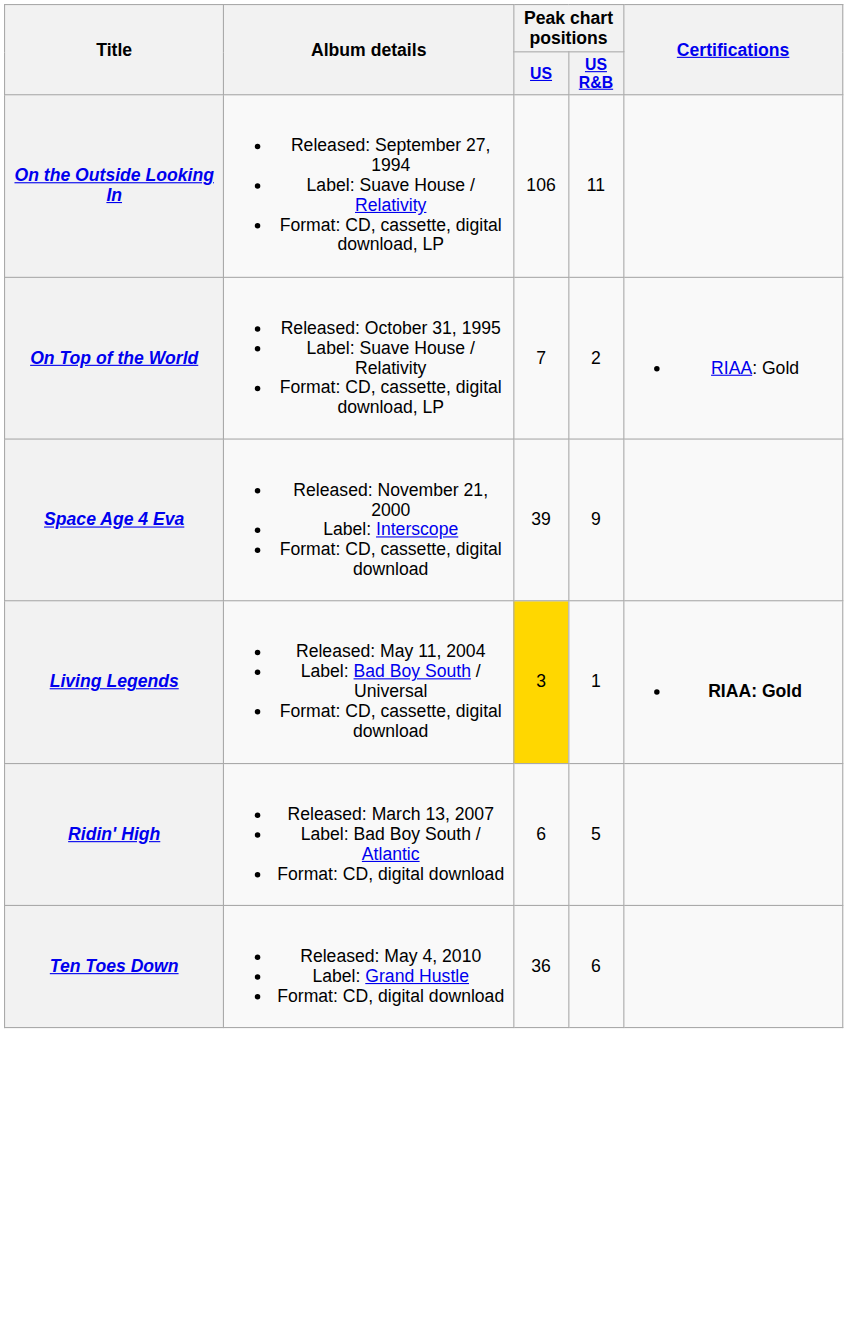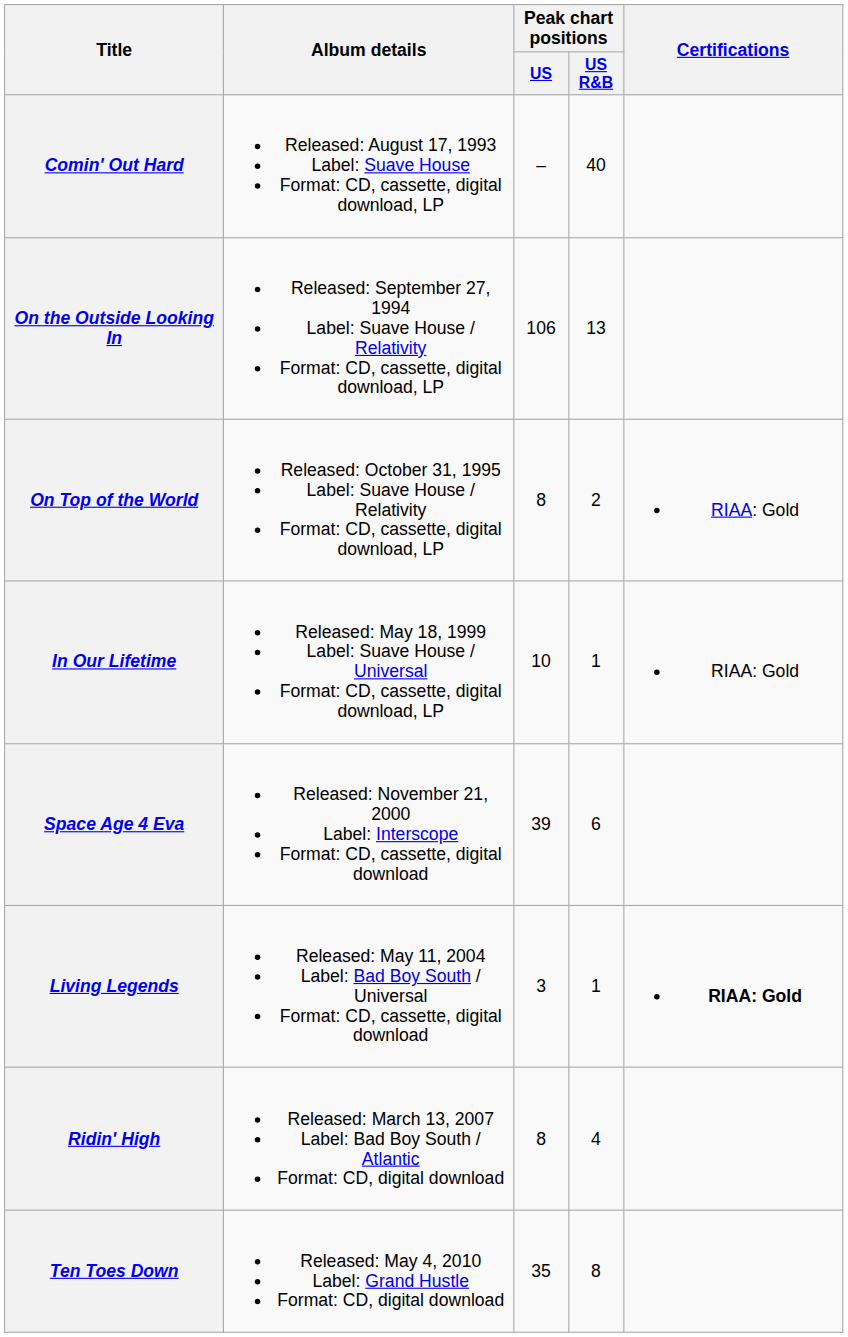+ row: Comin' Out Hard | Released: August 17, 1993 Label: Suave House Format: CD, cassette, digital download, LP | – | 40
On the Outside Looking In | Peak chart positions / US R&B: 11 -> 13
On Top of the World | Peak chart positions / US: 7 -> 8
+ row: In Our Lifetime | Released: May 18, 1999 Label: Suave House / Universal Format: CD, cassette, digital download, LP | 10 | 1 | RIAA: Gold
Space Age 4 Eva | Peak chart positions / US R&B: 9 -> 6
Living Legends | Peak chart positions / US: gold background -> no background
Ridin' High | Peak chart positions / US: 6 -> 8
Ridin' High | Peak chart positions / US R&B: 5 -> 4
Ten Toes Down | Peak chart positions / US: 36 -> 35
Ten Toes Down | Peak chart positions / US R&B: 6 -> 8
